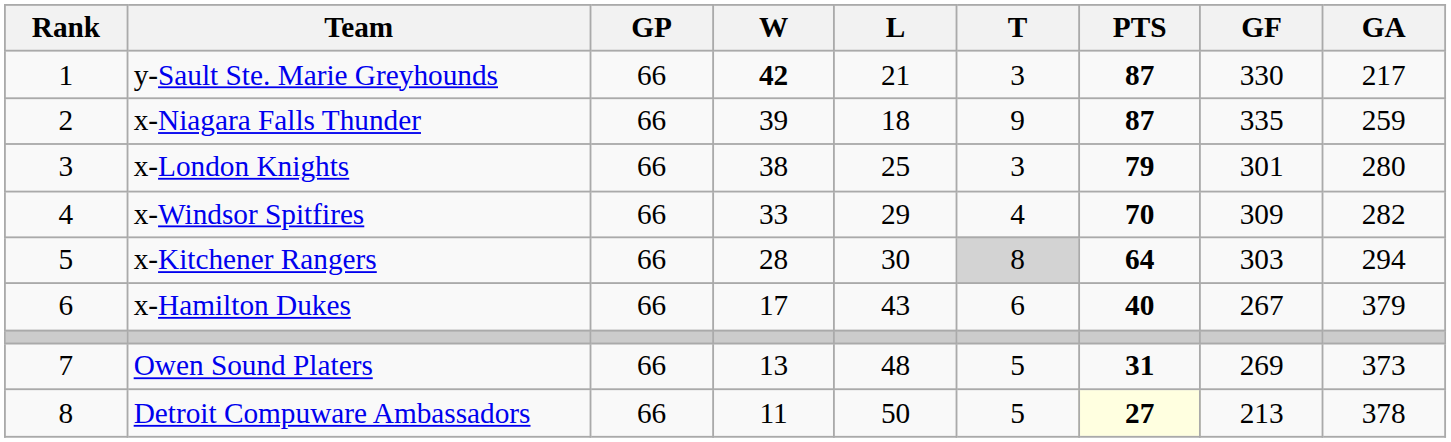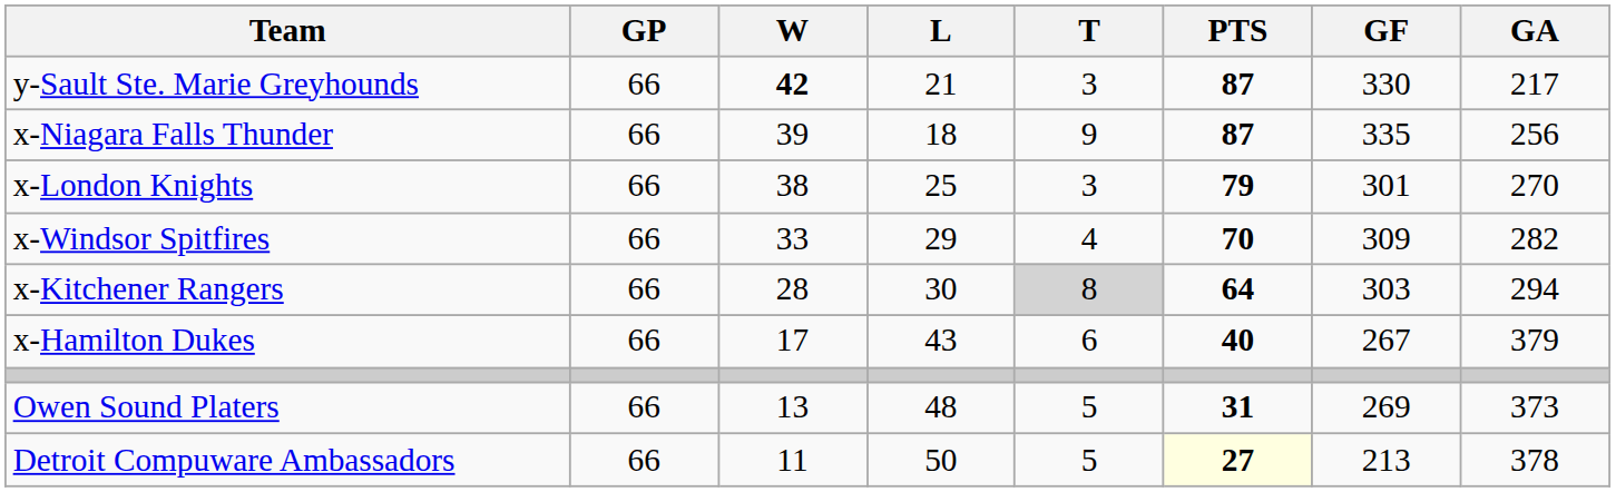- column: Rank | 1 | 2 | 3 | 4 | 5 | 6 | 7 | 8
x-Niagara Falls Thunder | GA: 259 -> 256
x-London Knights | GA: 280 -> 270
